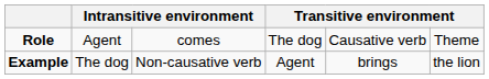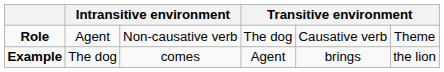Role | column 3: comes -> Non-causative verb
Example | column 3: Non-causative verb -> comes
